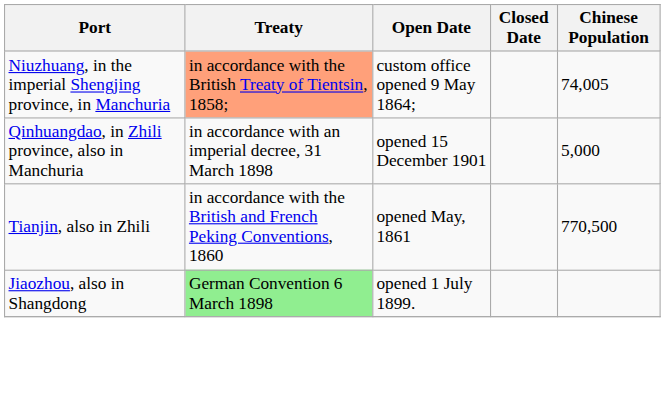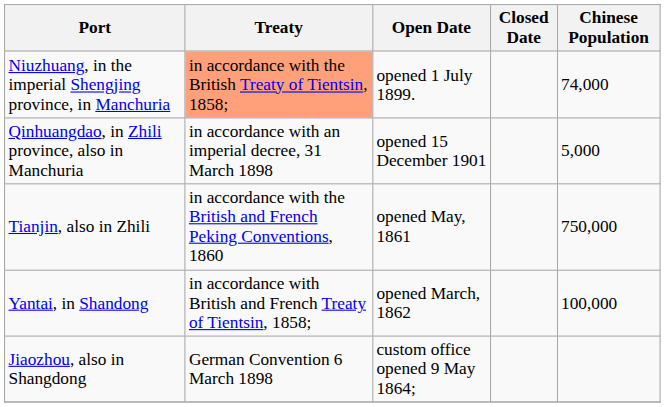Niuzhuang, in the imperial Shengjing province, in Manchuria | Open Date: custom office opened 9 May 1864; -> opened 1 July 1899.
Niuzhuang, in the imperial Shengjing province, in Manchuria | Chinese Population: 74,005 -> 74,000
Tianjin, also in Zhili | Chinese Population: 770,500 -> 750,000
+ row: Yantai, in Shandong | in accordance with British and French Treaty of Tientsin, 1858; | opened March, 1862 | 100,000
Jiaozhou, also in Shangdong | Treaty: lightgreen background -> no background
Jiaozhou, also in Shangdong | Open Date: opened 1 July 1899. -> custom office opened 9 May 1864;
